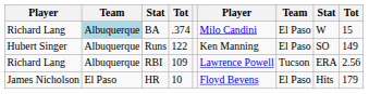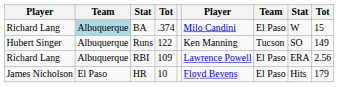Runs | column 7: El Paso -> Tucson
RBI | column 7: Tucson -> El Paso
